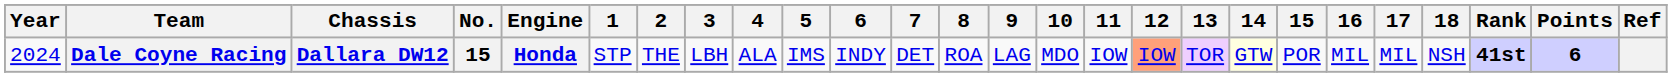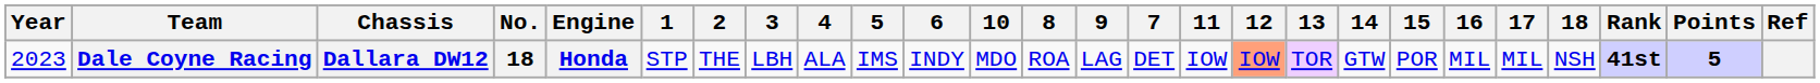columns swapped: 7 <-> 10
Dale Coyne Racing | Year: 2024 -> 2023
Dale Coyne Racing | No.: 15 -> 18
Dale Coyne Racing | 14: lightyellow background -> no background
Dale Coyne Racing | Points: 6 -> 5
